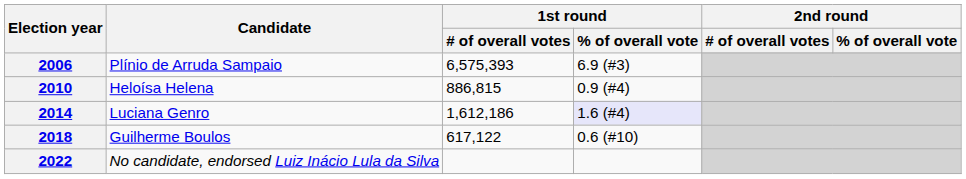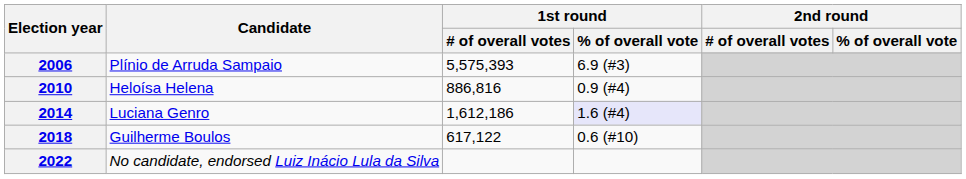2006 | 1st round / # of overall votes: 6,575,393 -> 5,575,393
2010 | 1st round / # of overall votes: 886,815 -> 886,816
